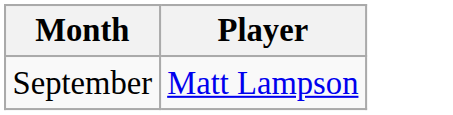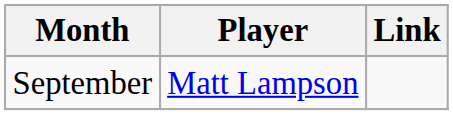+ column: Link
